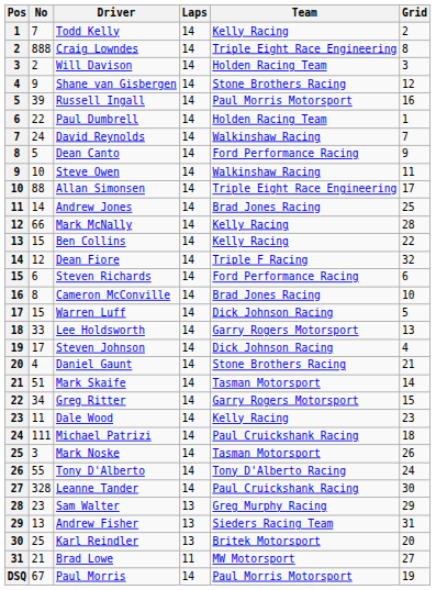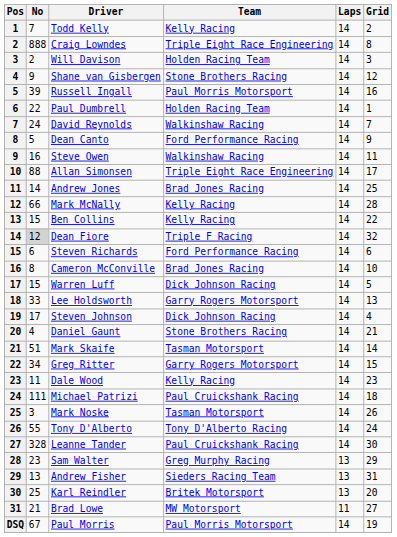columns swapped: Team <-> Laps
Steve Owen | No: 10 -> 16
Dean Fiore | No: no background -> lightgrey background
